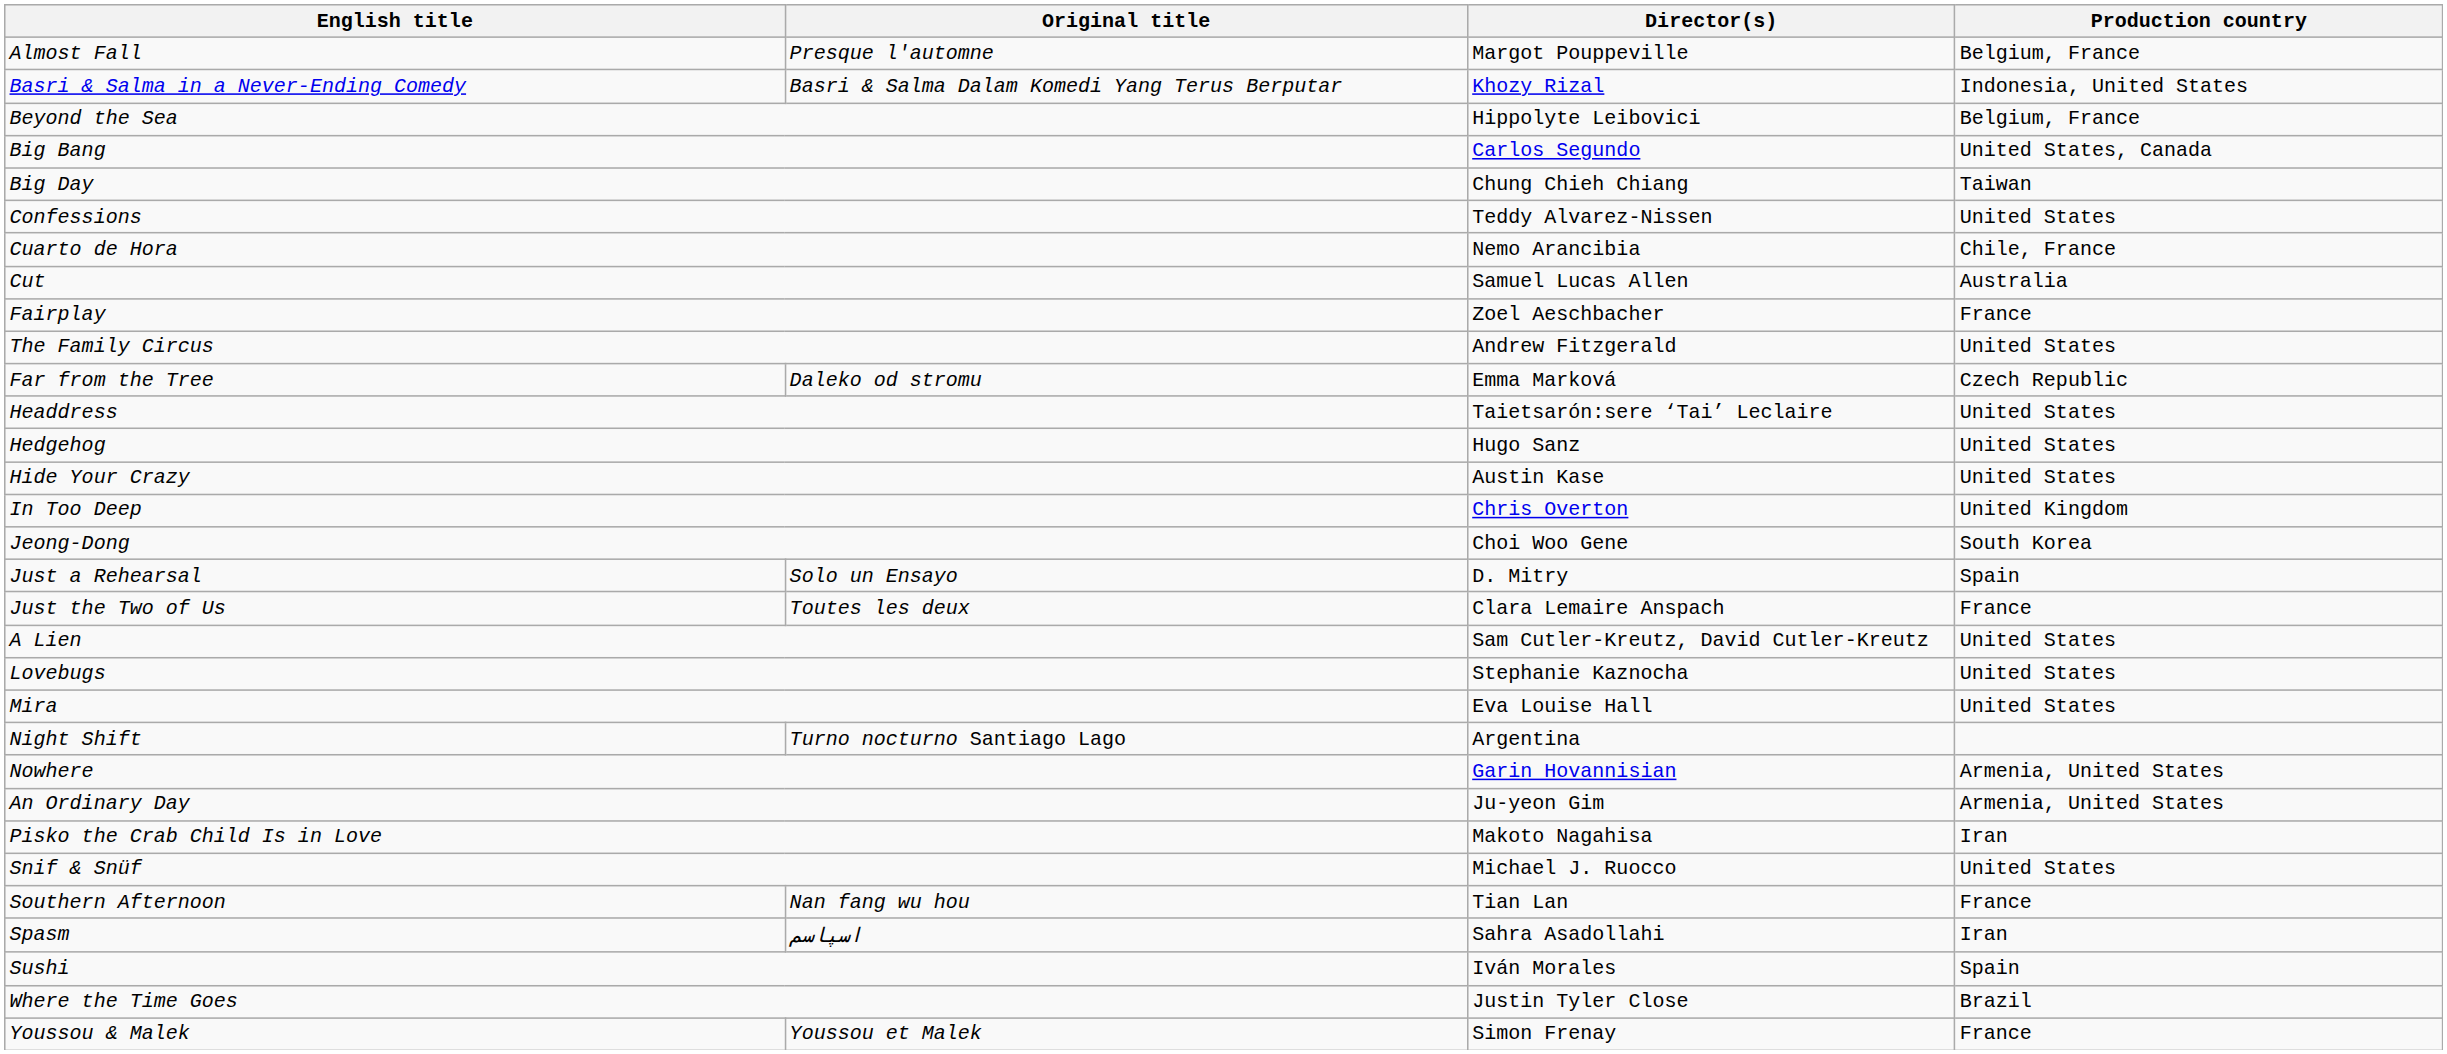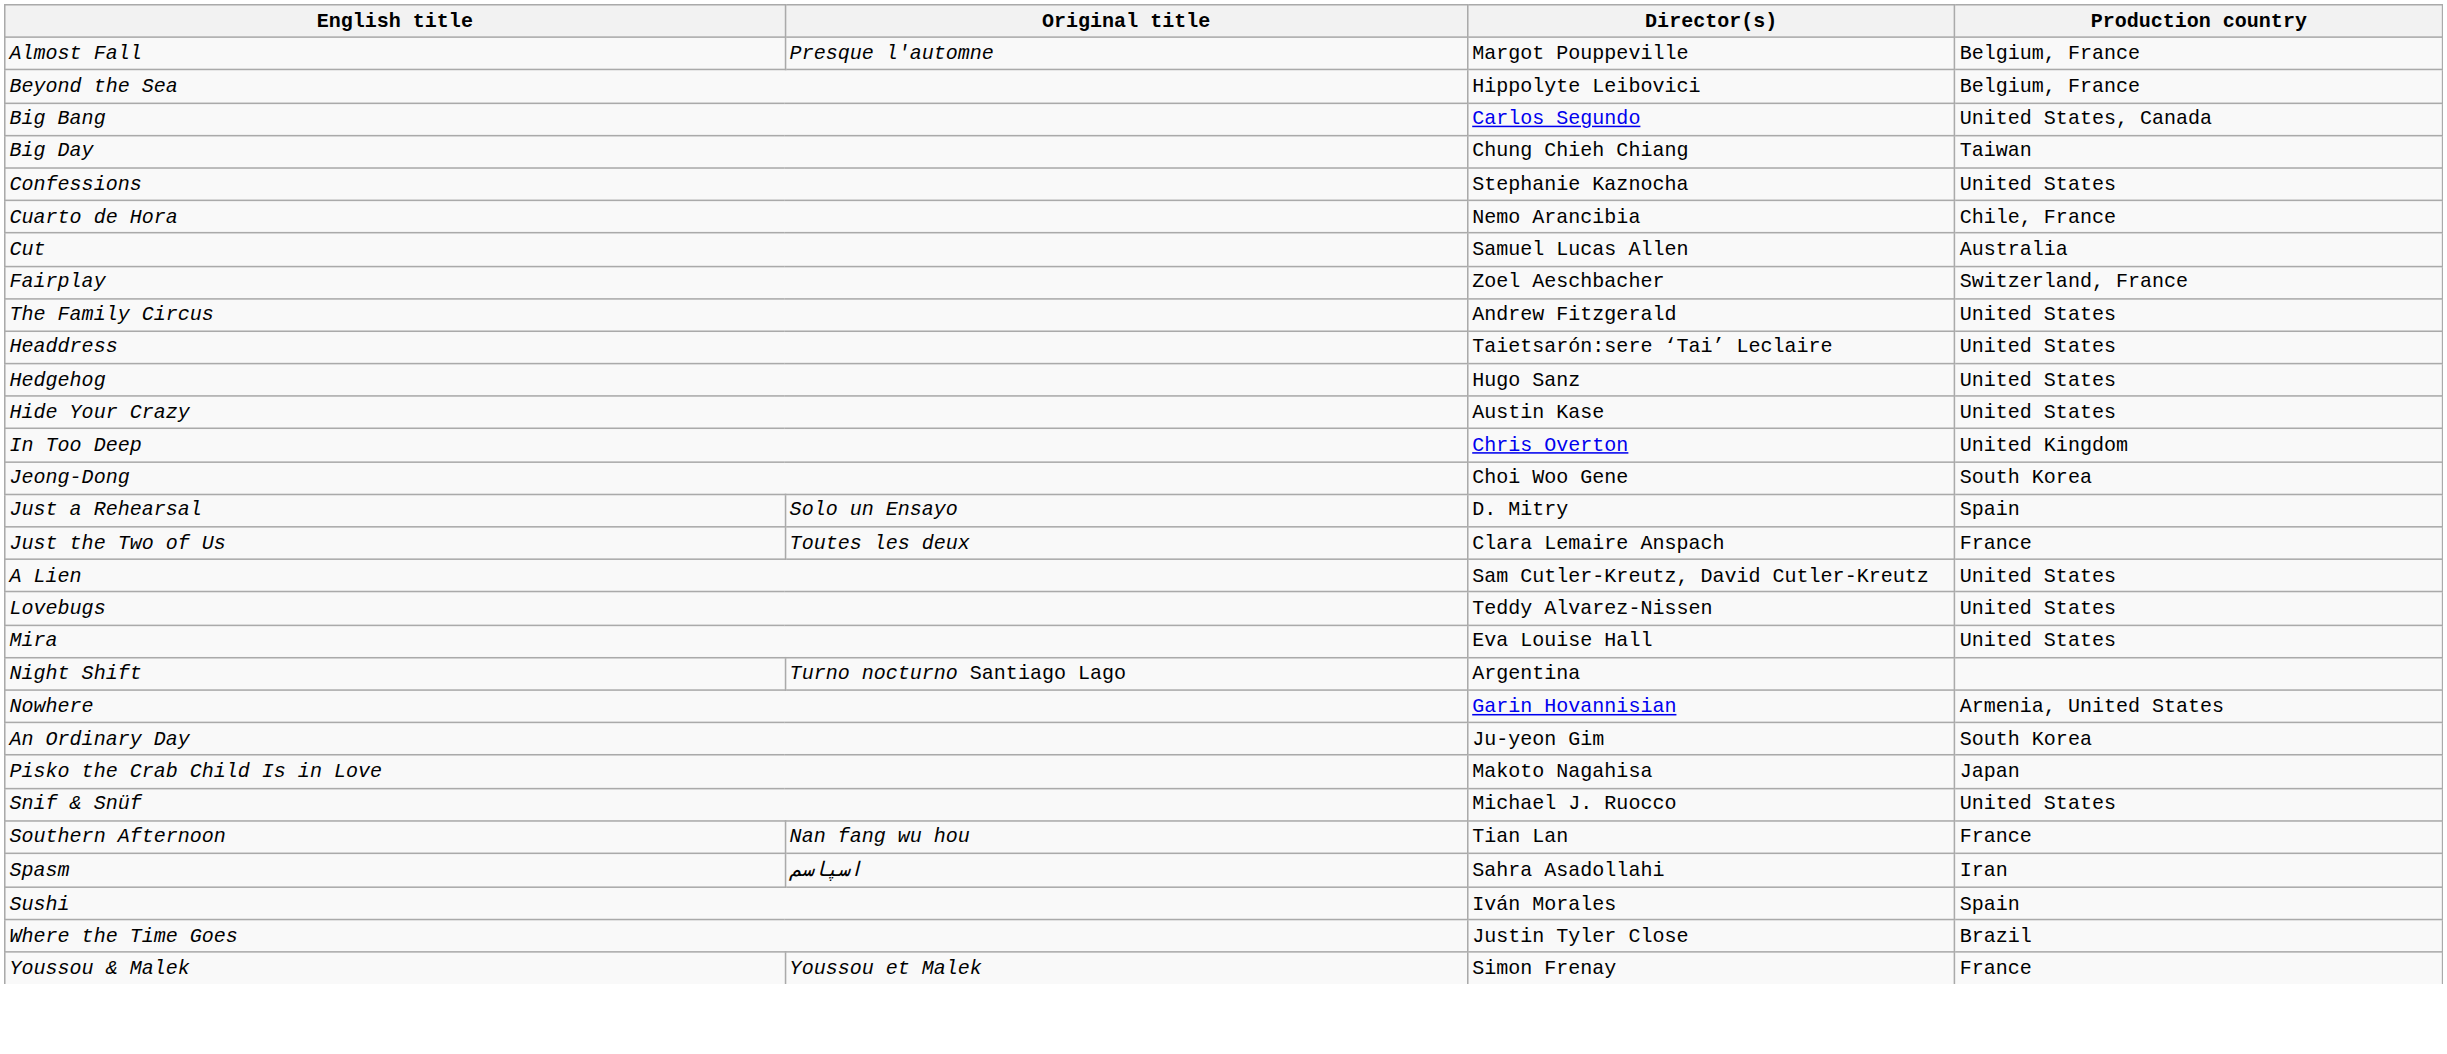- row: Basri & Salma in a Never-Ending Comedy | Basri & Salma Dalam Komedi Yang Terus Berputar | Khozy Rizal | Indonesia, United States
Confessions | Director(s): Teddy Alvarez-Nissen -> Stephanie Kaznocha
Fairplay | Production country: France -> Switzerland, France
- row: Far from the Tree | Daleko od stromu | Emma Marková | Czech Republic
Lovebugs | Director(s): Stephanie Kaznocha -> Teddy Alvarez-Nissen
An Ordinary Day | Production country: Armenia, United States -> South Korea
Pisko the Crab Child Is in Love | Production country: Iran -> Japan
